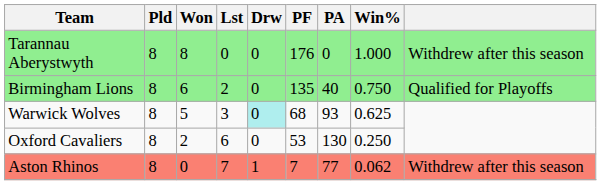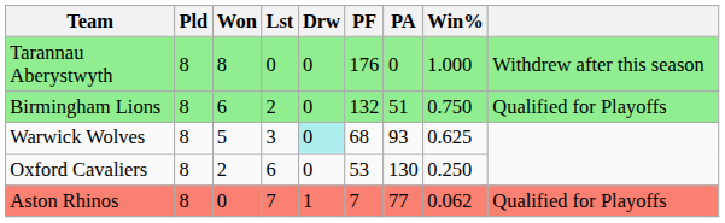Birmingham Lions | PF: 135 -> 132
Birmingham Lions | PA: 40 -> 51
Aston Rhinos | column 9: Withdrew after this season -> Qualified for Playoffs
